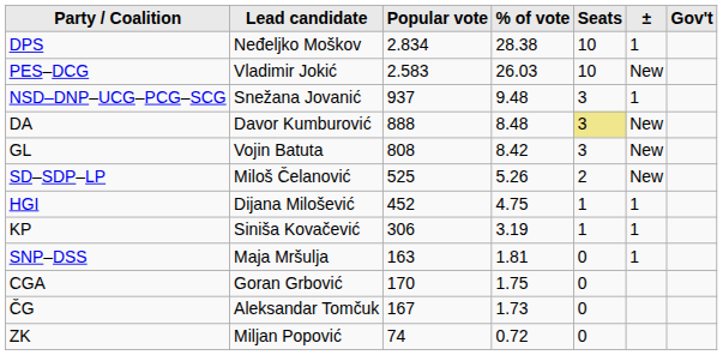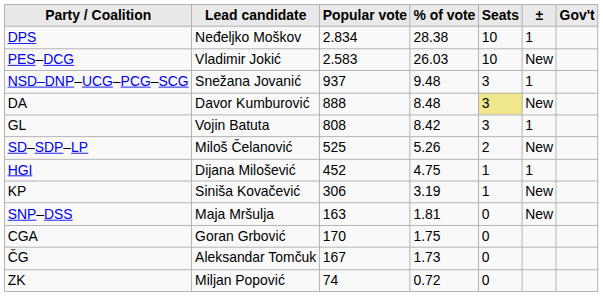GL | ±: New -> 1
KP | ±: 1 -> New
SNP–DSS | ±: 1 -> New
